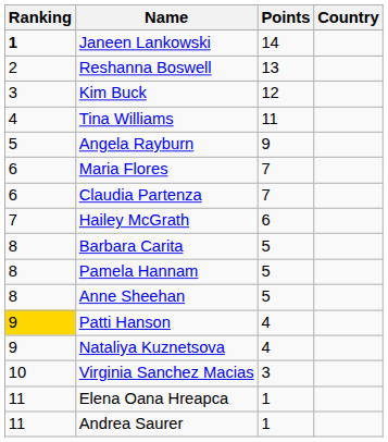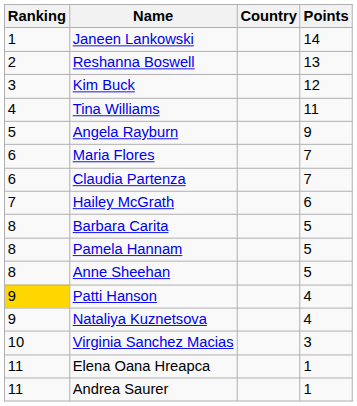columns swapped: Country <-> Points
Janeen Lankowski | Ranking: bold -> normal
